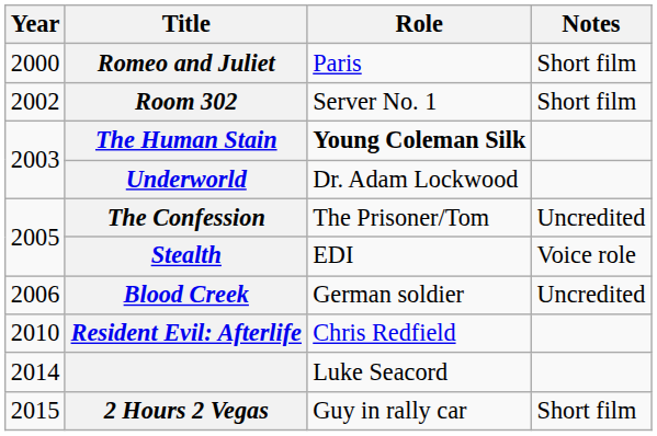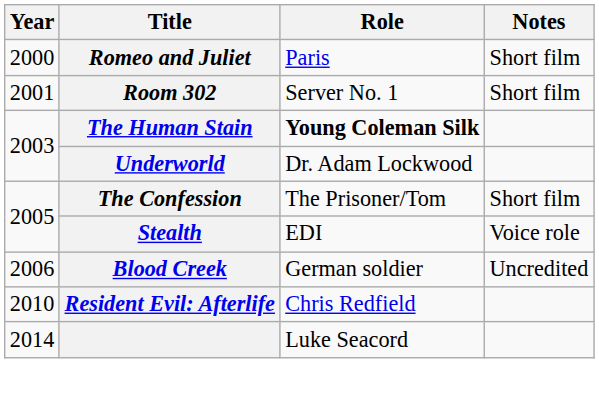Room 302 | Year: 2002 -> 2001
The Confession | Notes: Uncredited -> Short film
- row: 2015 | 2 Hours 2 Vegas | Guy in rally car | Short film
